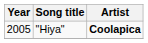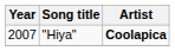"Hiya" | Year: 2005 -> 2007
